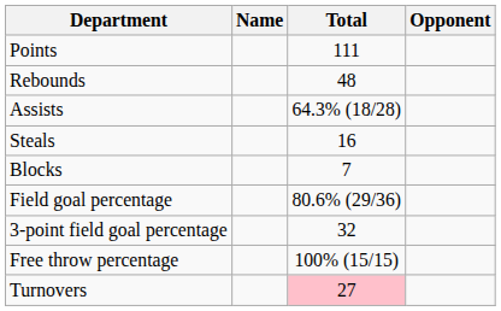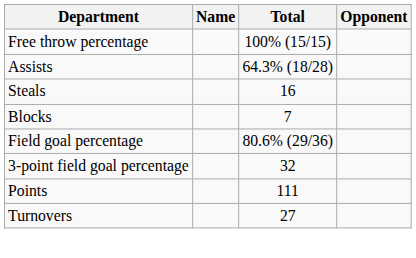rows swapped: Points <-> Free throw percentage
- row: Rebounds | 48
Turnovers | Total: pink background -> no background
